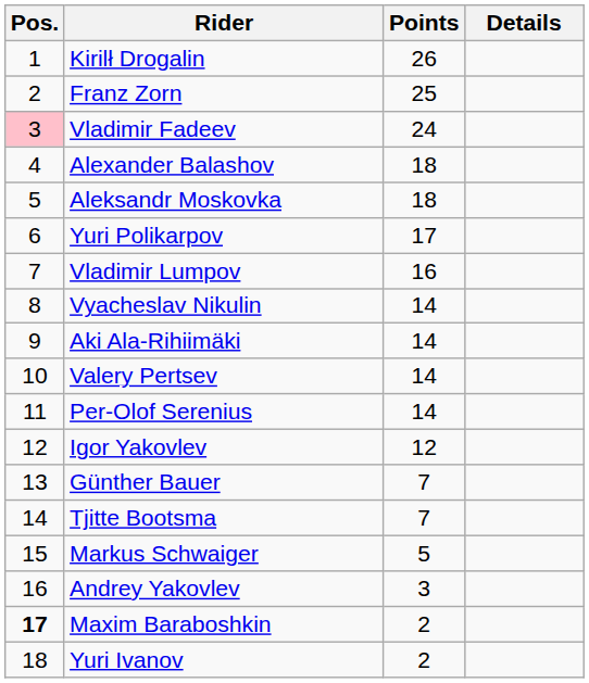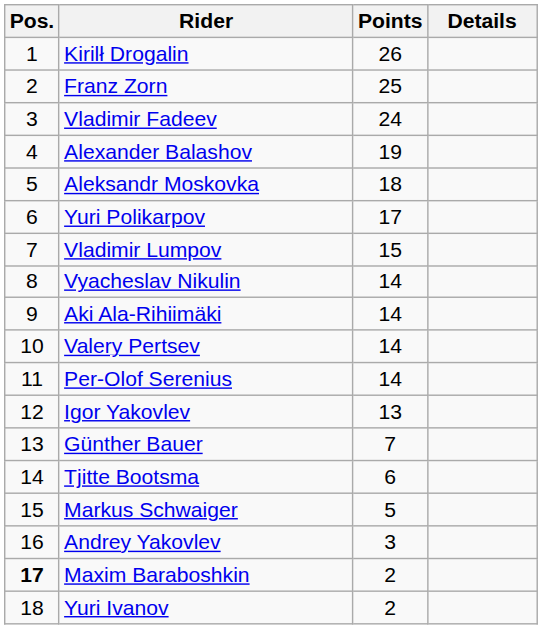Vladimir Fadeev | Pos.: pink background -> no background
Alexander Balashov | Points: 18 -> 19
Vladimir Lumpov | Points: 16 -> 15
Igor Yakovlev | Points: 12 -> 13
Tjitte Bootsma | Points: 7 -> 6
